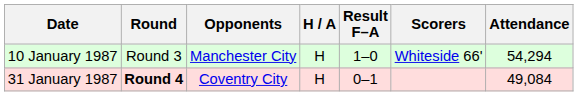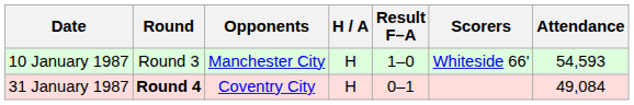10 January 1987 | Attendance: 54,294 -> 54,593
